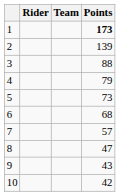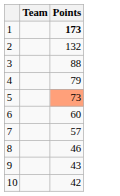- column: Rider
2 | Points: 139 -> 132
5 | Points: no background -> lightsalmon background
6 | Points: 68 -> 60
8 | Points: 47 -> 46
